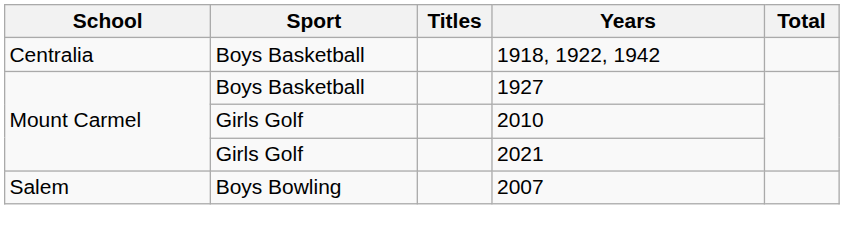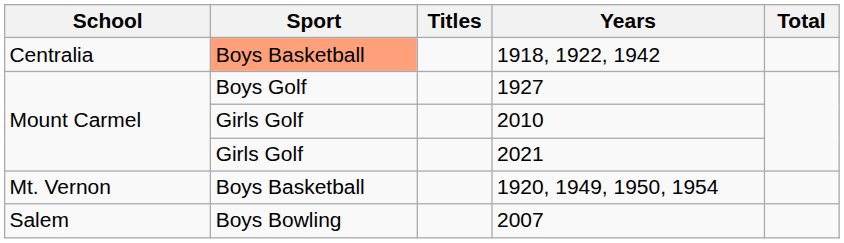1918, 1922, 1942 | Sport: no background -> lightsalmon background
1927 | Sport: Boys Basketball -> Boys Golf
+ row: Mt. Vernon | Boys Basketball | 1920, 1949, 1950, 1954
